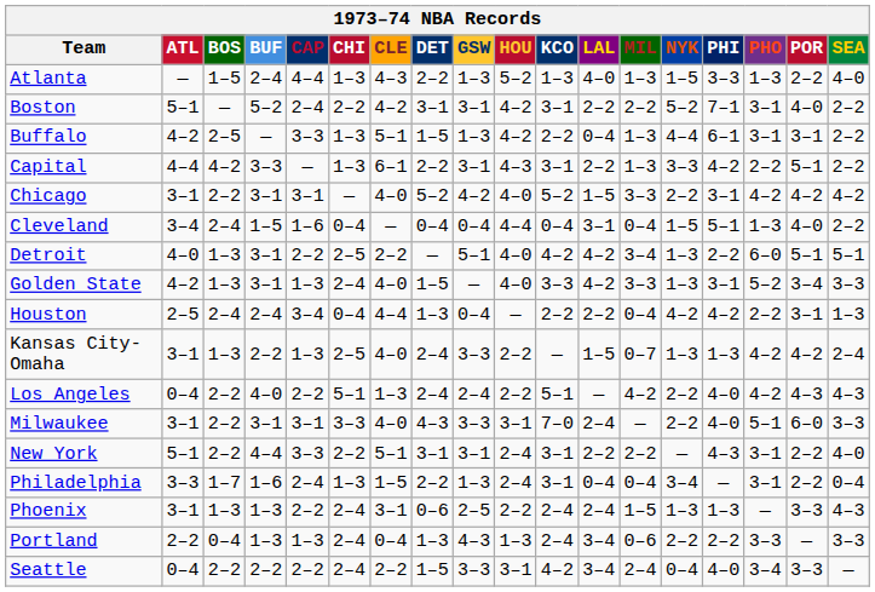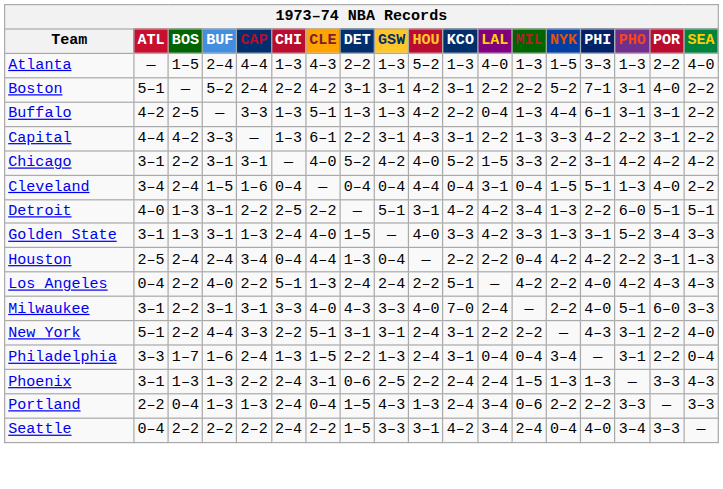Buffalo | DET: 1–5 -> 1–3
Capital | POR: 5–1 -> 3–1
Detroit | HOU: 4–0 -> 3–1
Golden State | ATL: 4–2 -> 3–1
- row: Kansas City-Omaha | 3–1 | 1–3 | 2–2 | 1–3 | 2–5 | 4–0 | 2–4 | 3–3 | 2–2 | — | 1–5 | 0–7 | 1–3 | 1–3 | 4–2 | 4–2 | 2–4
Milwaukee | HOU: 3–1 -> 4–0
Portland | DET: 1–3 -> 1–5
